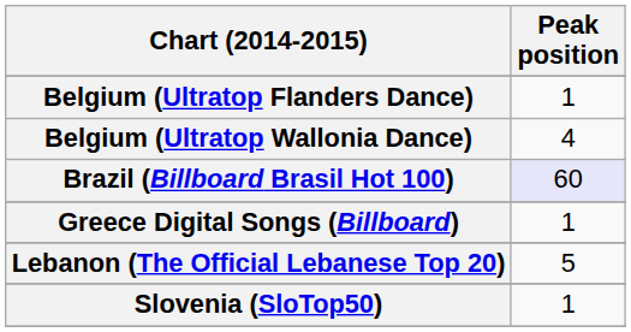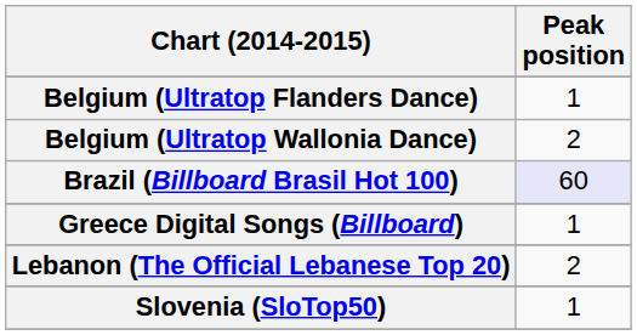Belgium (Ultratop Wallonia Dance) | Peak position: 4 -> 2
Lebanon (The Official Lebanese Top 20) | Peak position: 5 -> 2
